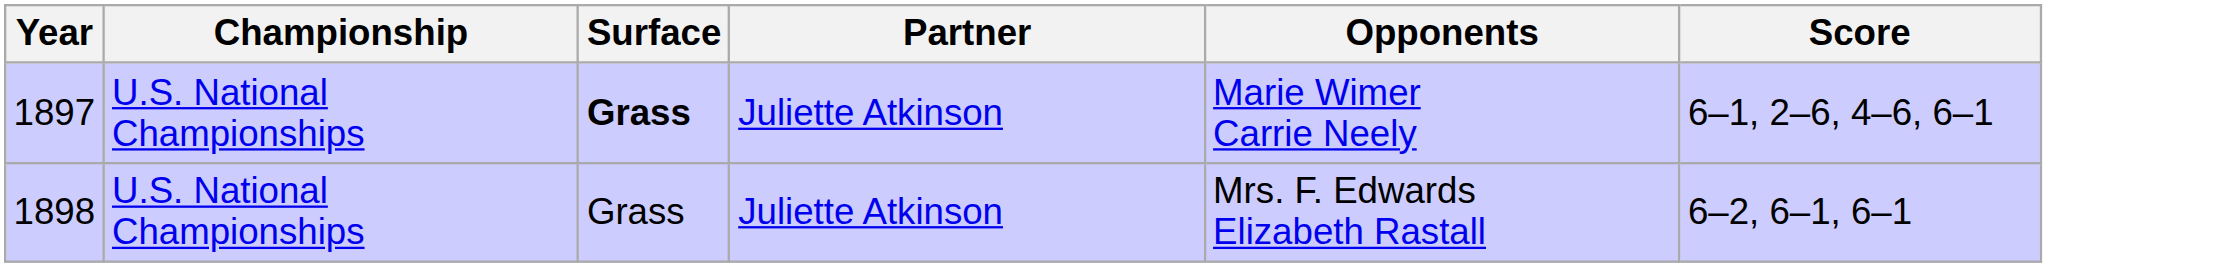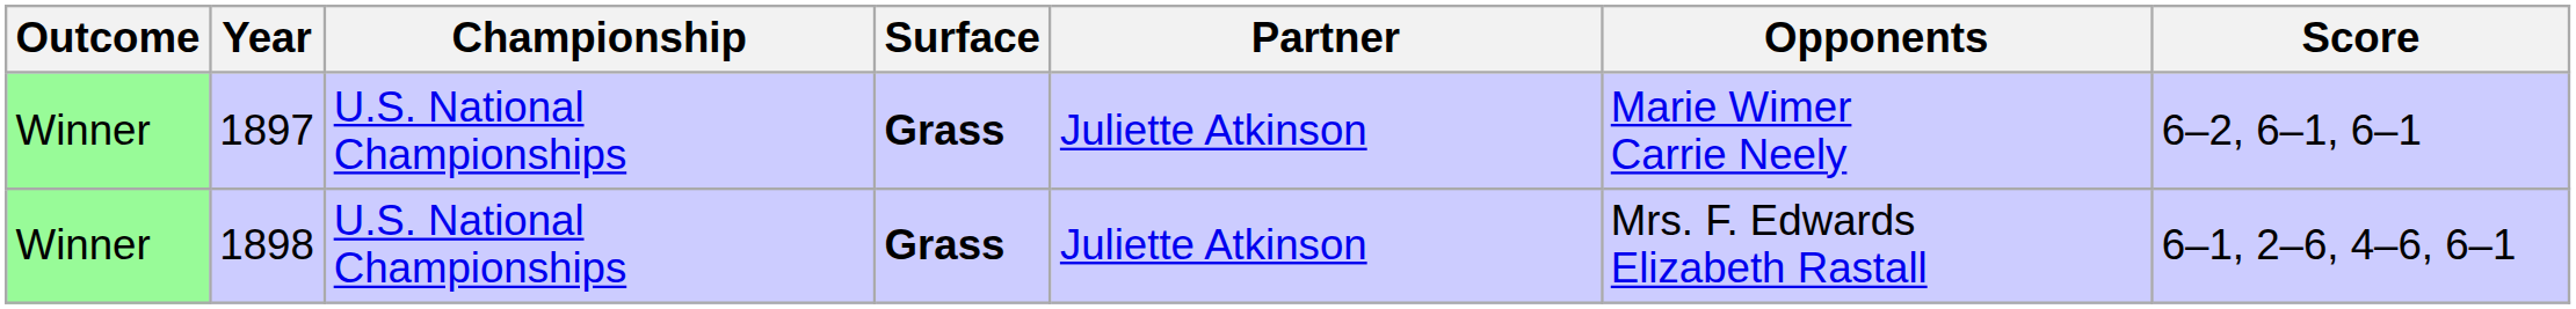+ column: Outcome | Winner | Winner
1897 | Score: 6–1, 2–6, 4–6, 6–1 -> 6–2, 6–1, 6–1
1898 | Surface: normal -> bold
1898 | Score: 6–2, 6–1, 6–1 -> 6–1, 2–6, 4–6, 6–1
